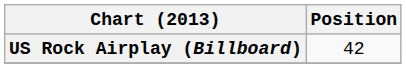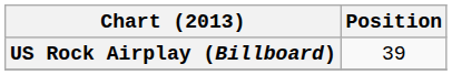US Rock Airplay (Billboard) | Position: 42 -> 39
